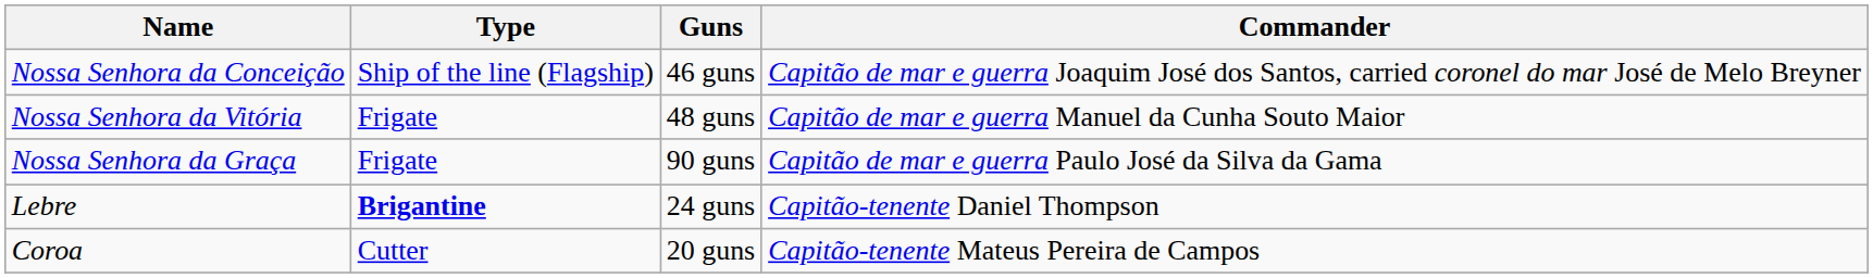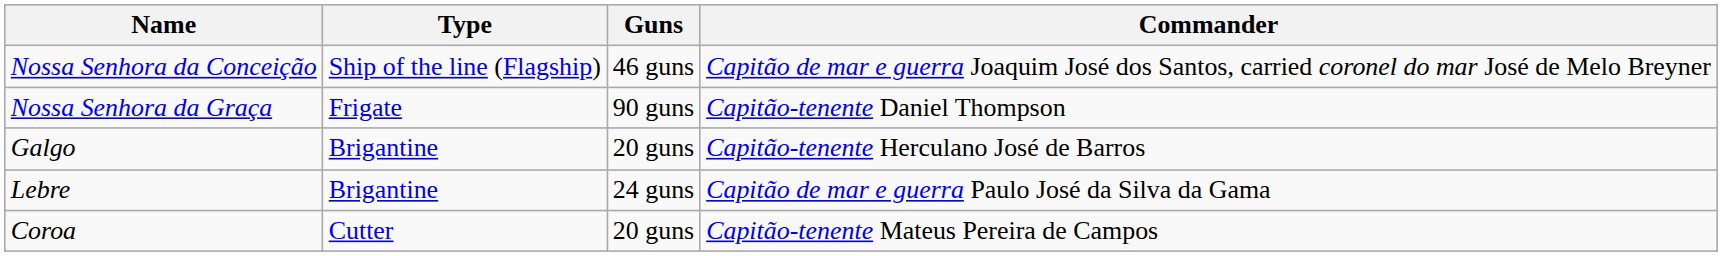- row: Nossa Senhora da Vitória | Frigate | 48 guns | Capitão de mar e guerra Manuel da Cunha Souto Maior
Nossa Senhora da Graça | Commander: Capitão de mar e guerra Paulo José da Silva da Gama -> Capitão-tenente Daniel Thompson
+ row: Galgo | Brigantine | 20 guns | Capitão-tenente Herculano José de Barros
Lebre | Type: bold -> normal
Lebre | Commander: Capitão-tenente Daniel Thompson -> Capitão de mar e guerra Paulo José da Silva da Gama
